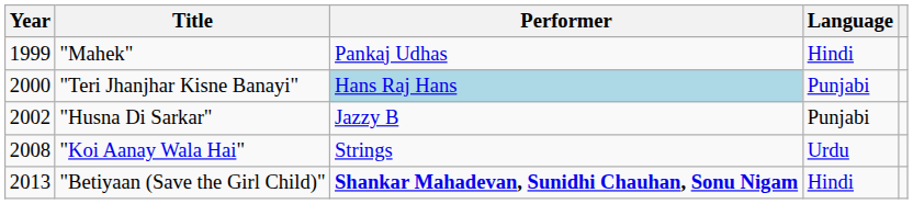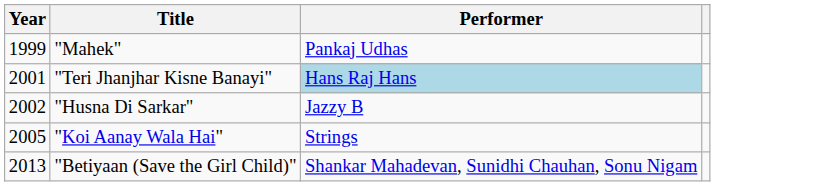- column: Language | Hindi | Punjabi | Punjabi | Urdu | Hindi
"Teri Jhanjhar Kisne Banayi" | Year: 2000 -> 2001
"Koi Aanay Wala Hai" | Year: 2008 -> 2005
"Betiyaan (Save the Girl Child)" | Performer: bold -> normal
